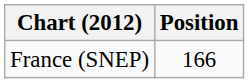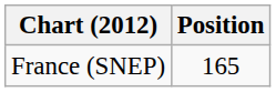France (SNEP) | Position: 166 -> 165
